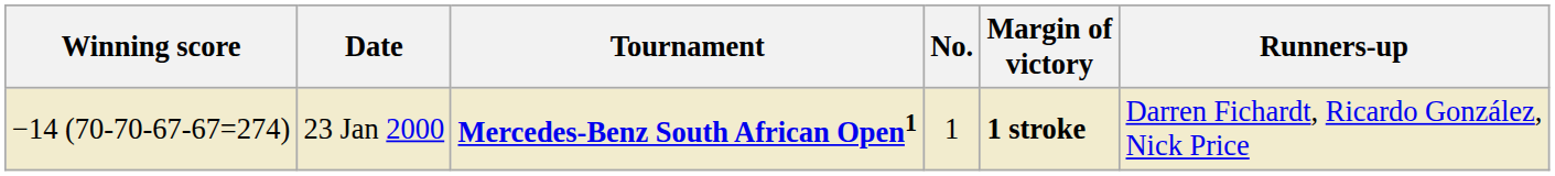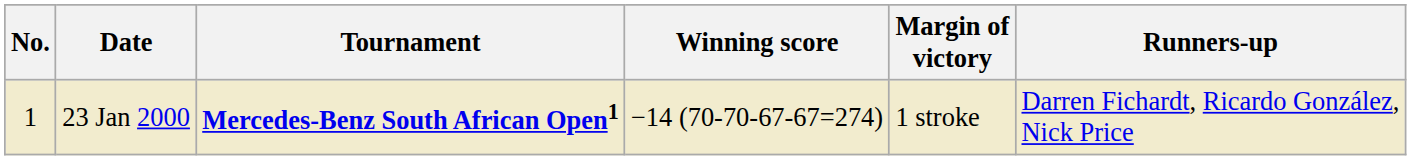columns swapped: No. <-> Winning score
23 Jan 2000 | Margin of victory: bold -> normal
